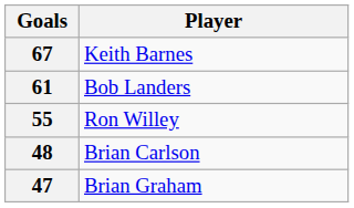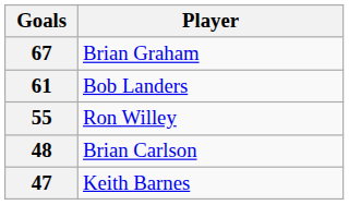67 | Player: Keith Barnes -> Brian Graham
47 | Player: Brian Graham -> Keith Barnes
